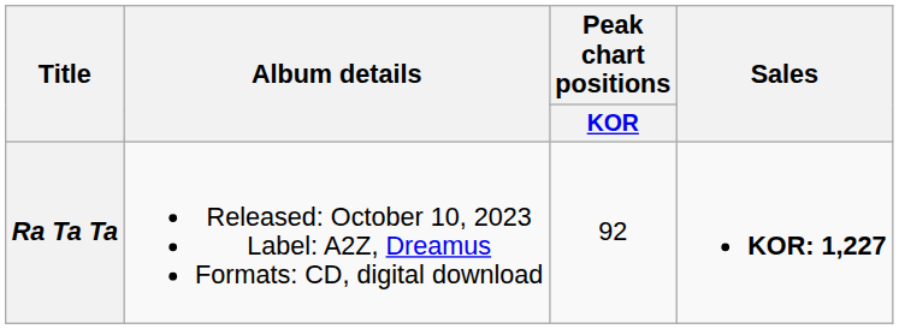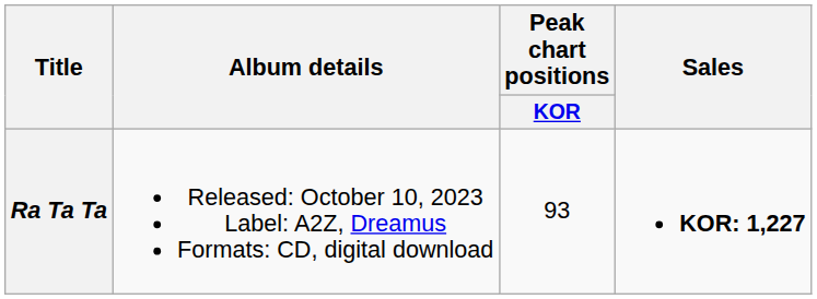Ra Ta Ta | Peak chart positions / KOR: 92 -> 93
